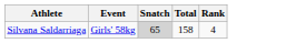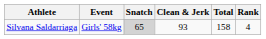+ column: Clean & Jerk | 93
